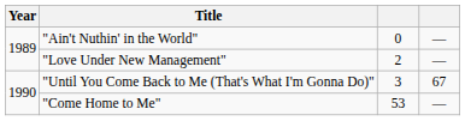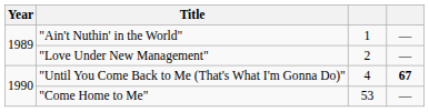"Ain't Nuthin' in the World" | column 3: 0 -> 1
"Until You Come Back to Me (That's What I'm Gonna Do)" | column 3: 3 -> 4
"Until You Come Back to Me (That's What I'm Gonna Do)" | column 4: normal -> bold
